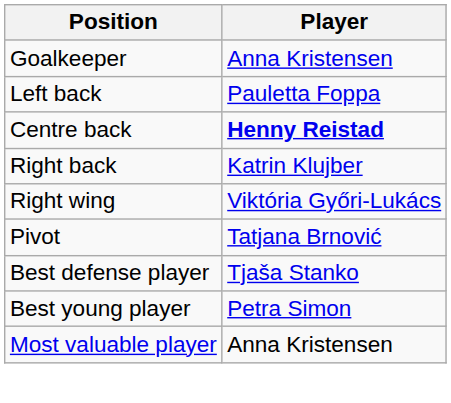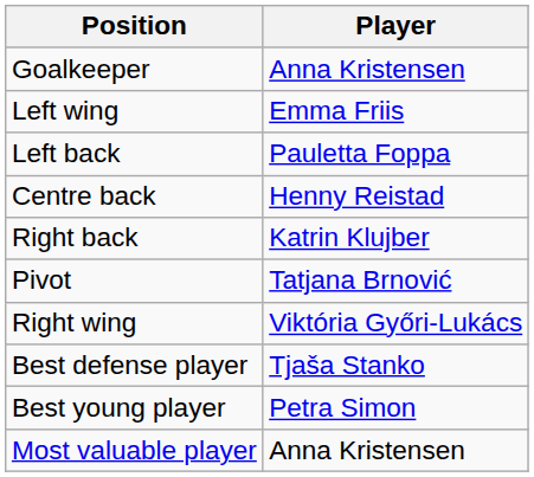+ row: Left wing | Emma Friis
Centre back | Player: bold -> normal
rows swapped: Right wing <-> Pivot
